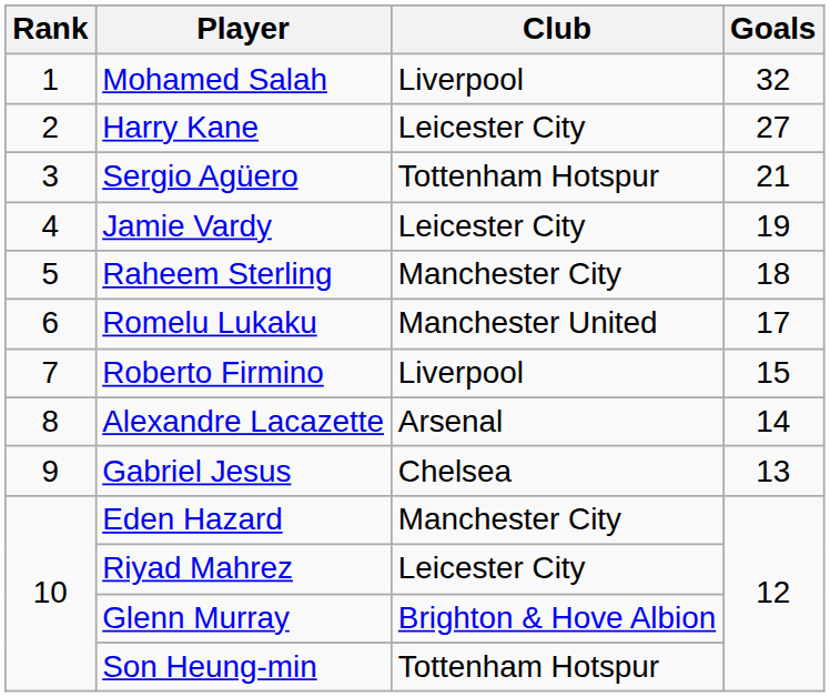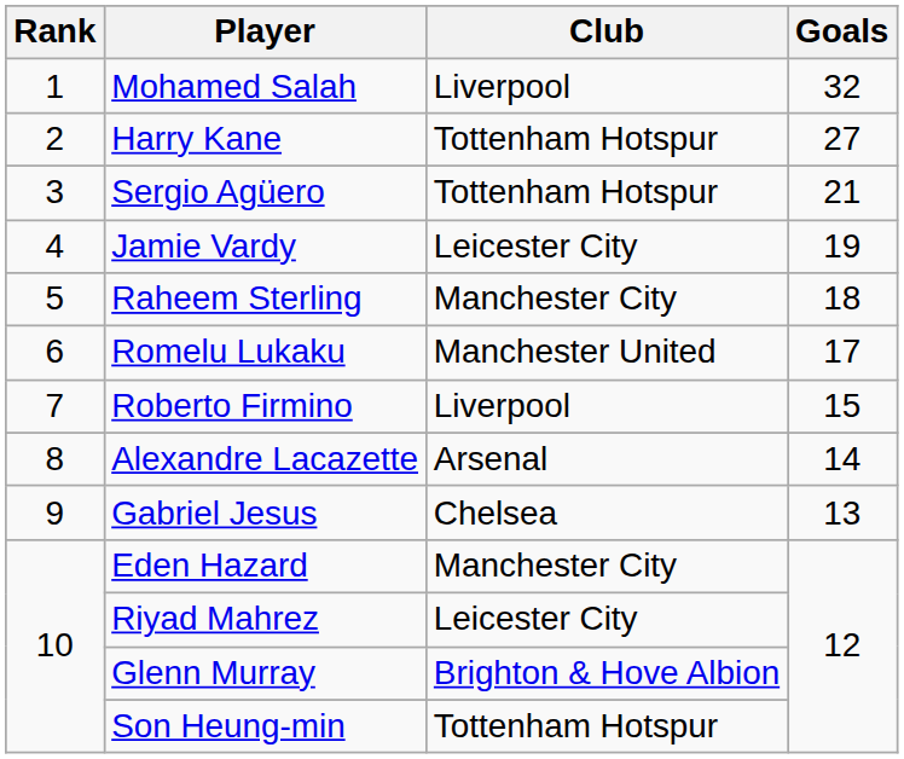Harry Kane | Club: Leicester City -> Tottenham Hotspur
